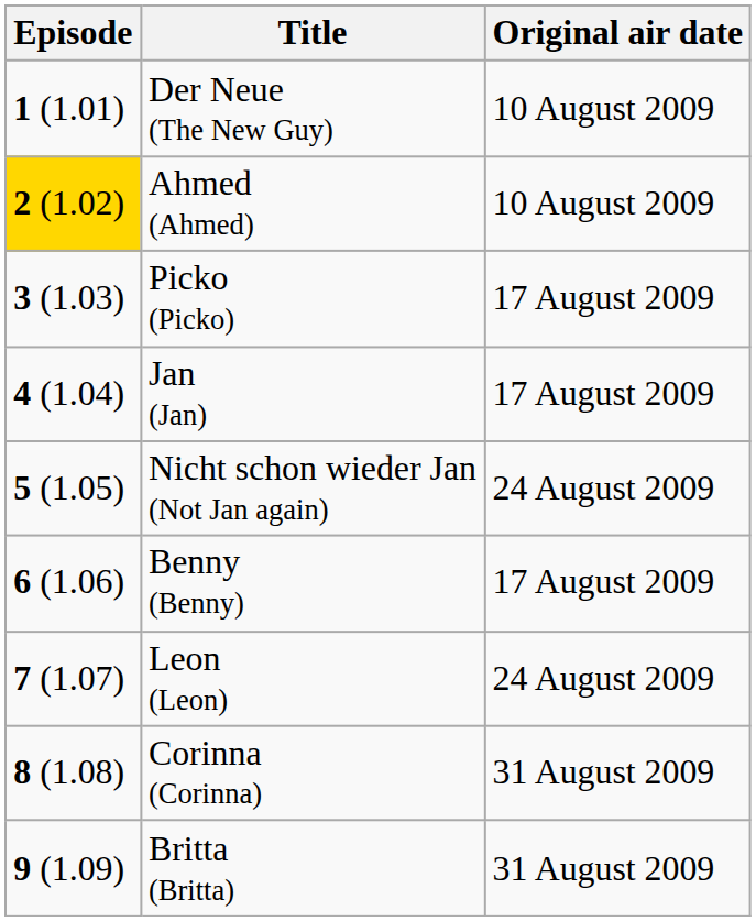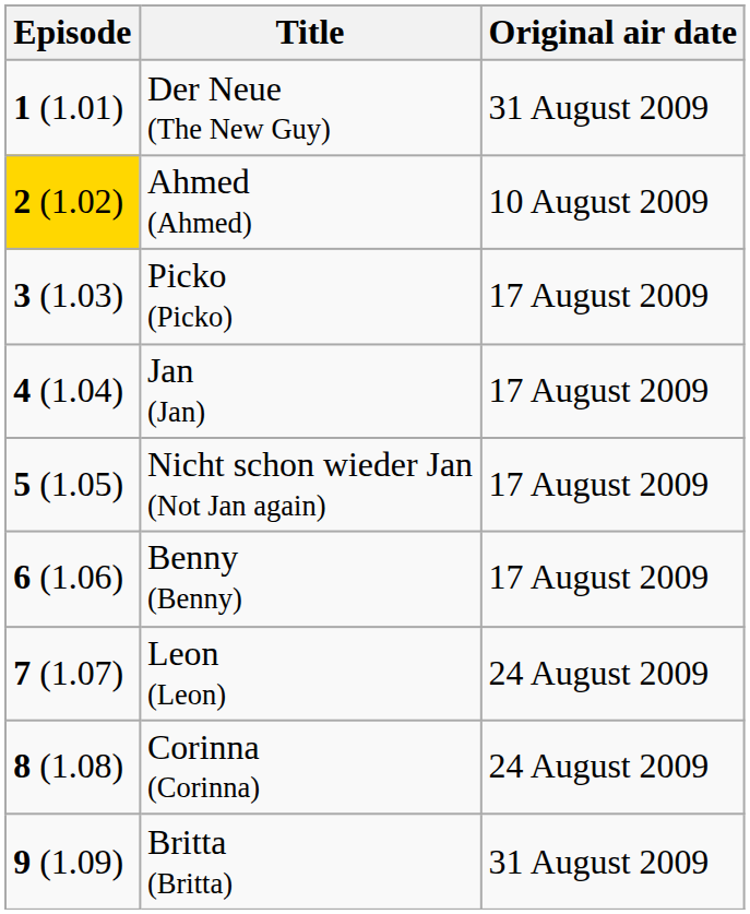Der Neue (The New Guy) | Original air date: 10 August 2009 -> 31 August 2009
Nicht schon wieder Jan (Not Jan again) | Original air date: 24 August 2009 -> 17 August 2009
Corinna (Corinna) | Original air date: 31 August 2009 -> 24 August 2009
